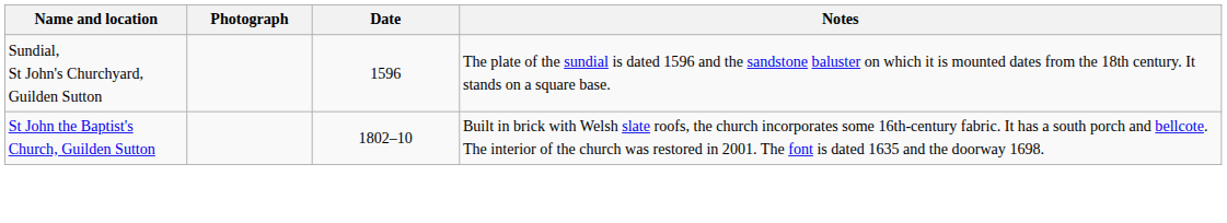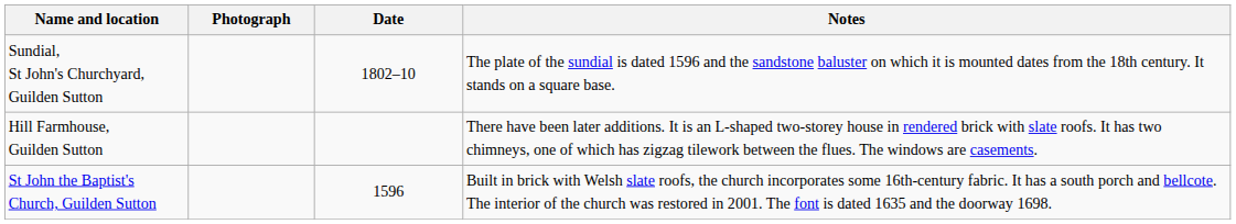Sundial, St John's Churchyard, Guilden Sutton | Date: 1596 -> 1802–10
+ row: Hill Farmhouse, Guilden Sutton | There have been later additions. It is an L-shaped two-storey house in rendered brick with slate roofs. It has two chimneys, one of which has zigzag tilework between the flues. The windows are casements.
St John the Baptist's Church, Guilden Sutton | Date: 1802–10 -> 1596
